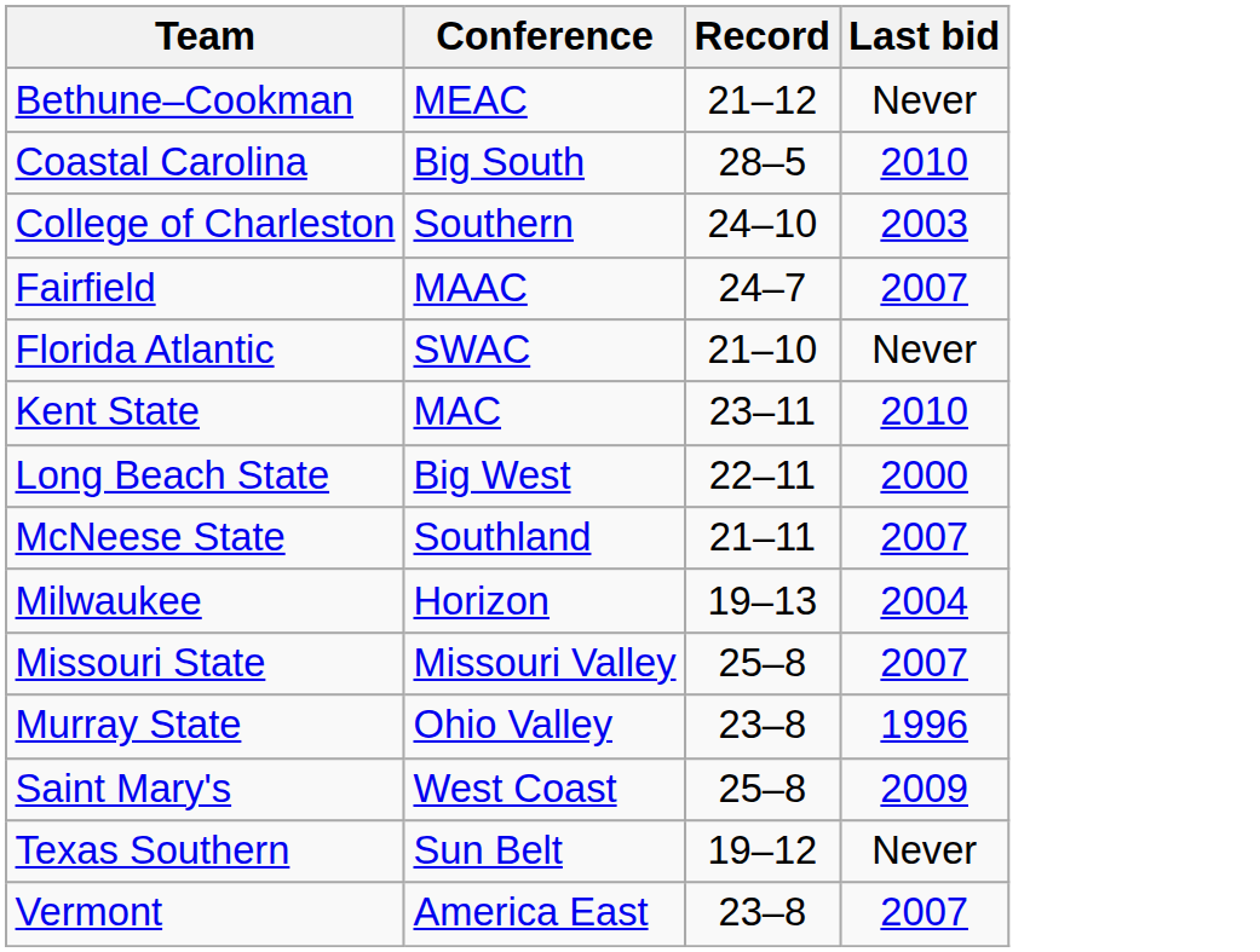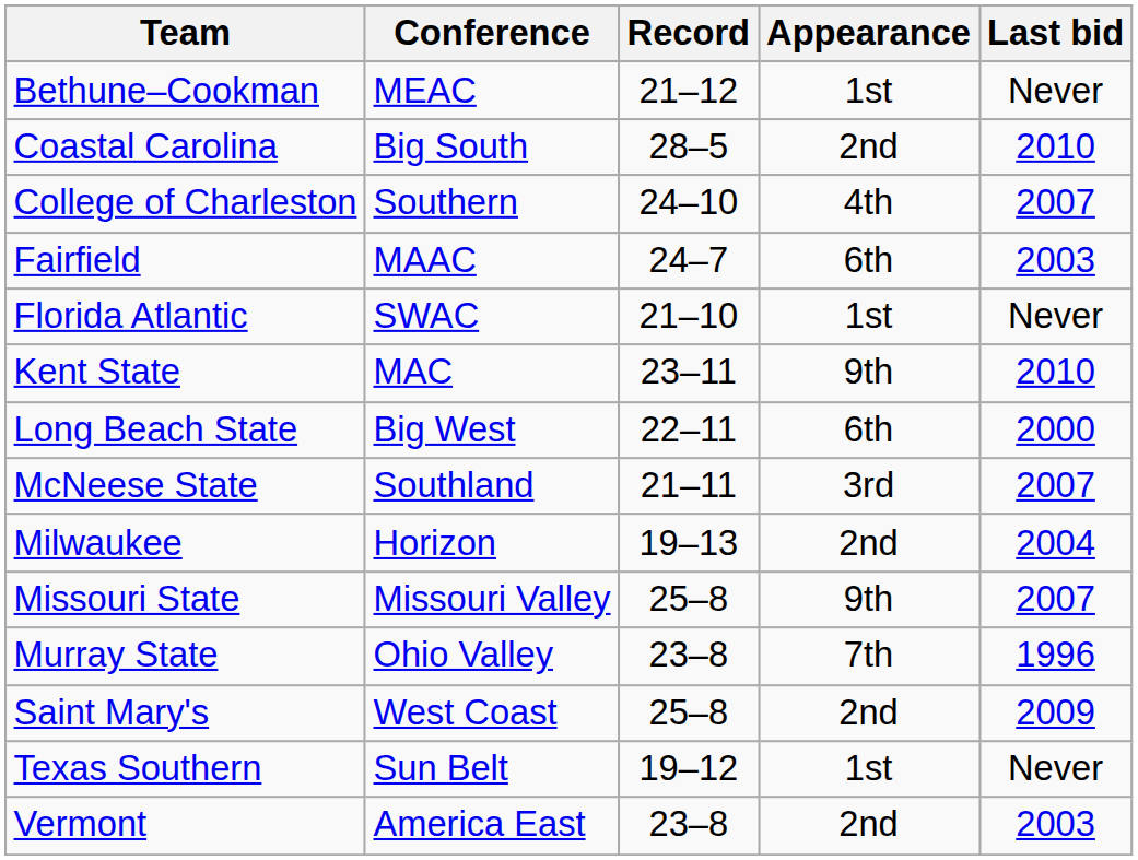+ column: Appearance | 1st | 2nd | 4th | 6th | 1st | 9th | 6th | 3rd | 2nd | 9th | 7th | 2nd | 1st | 2nd
College of Charleston | Last bid: 2003 -> 2007
Fairfield | Last bid: 2007 -> 2003
Vermont | Last bid: 2007 -> 2003
